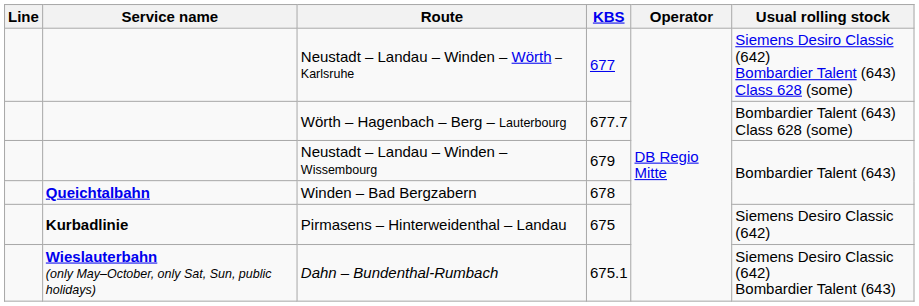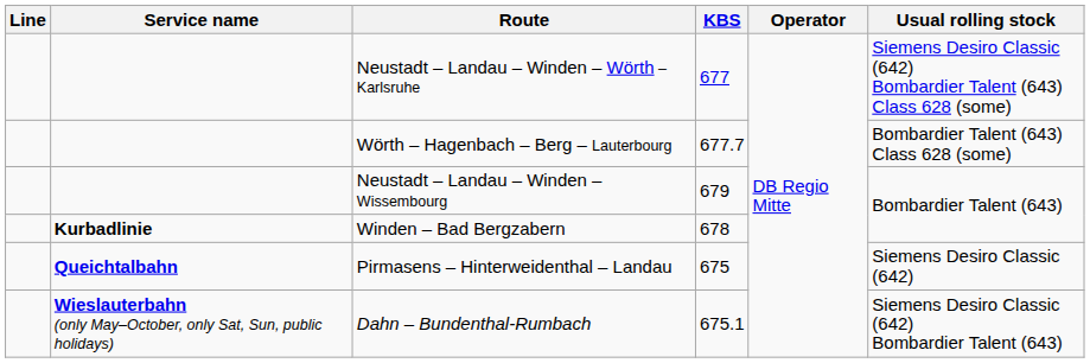Winden – Bad Bergzabern | Service name: Queichtalbahn -> Kurbadlinie
Pirmasens – Hinterweidenthal – Landau | Service name: Kurbadlinie -> Queichtalbahn
